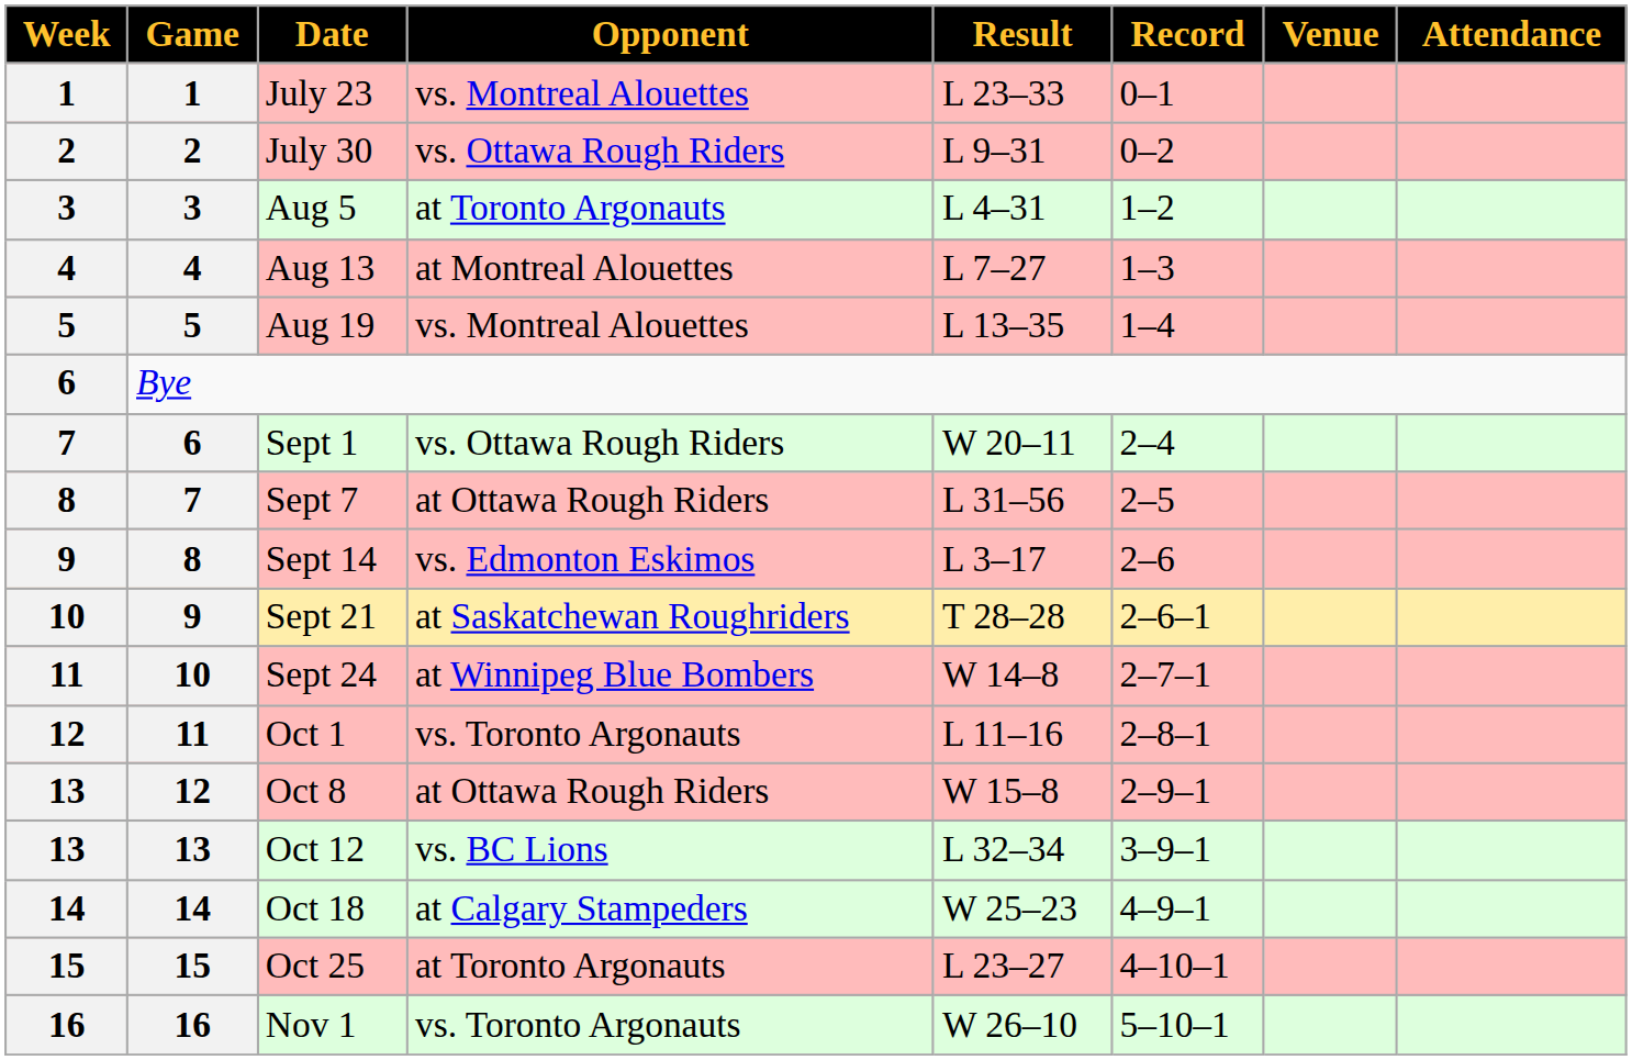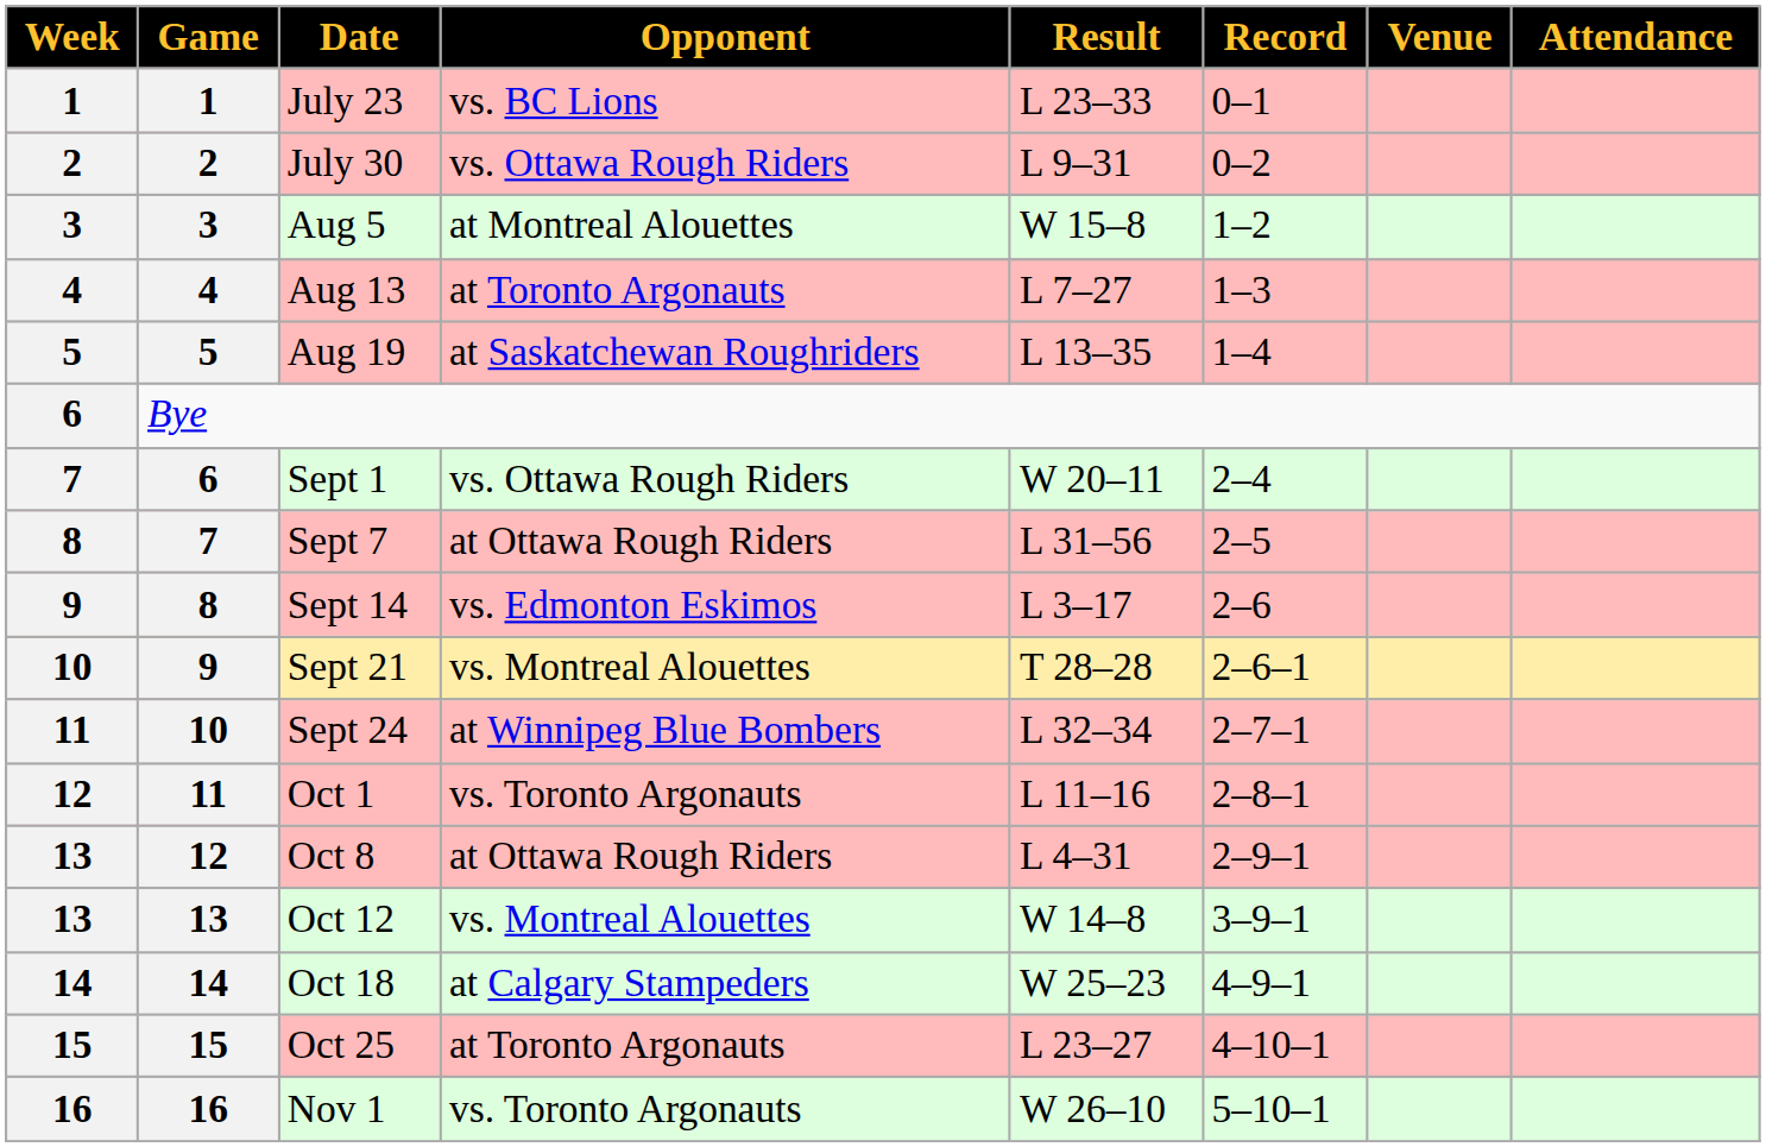July 23 | Opponent: vs. Montreal Alouettes -> vs. BC Lions
Aug 5 | Opponent: at Toronto Argonauts -> at Montreal Alouettes
Aug 5 | Result: L 4–31 -> W 15–8
Aug 13 | Opponent: at Montreal Alouettes -> at Toronto Argonauts
Aug 19 | Opponent: vs. Montreal Alouettes -> at Saskatchewan Roughriders
Sept 21 | Opponent: at Saskatchewan Roughriders -> vs. Montreal Alouettes
Sept 24 | Result: W 14–8 -> L 32–34
Oct 8 | Result: W 15–8 -> L 4–31
Oct 12 | Opponent: vs. BC Lions -> vs. Montreal Alouettes
Oct 12 | Result: L 32–34 -> W 14–8
